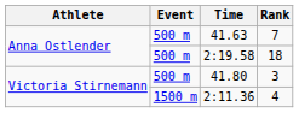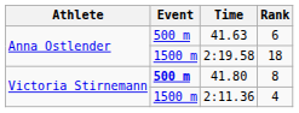41.63 | Rank: 7 -> 6
2:19.58 | Event: 500 m -> 1500 m
41.80 | Event: normal -> bold
41.80 | Rank: 3 -> 8
